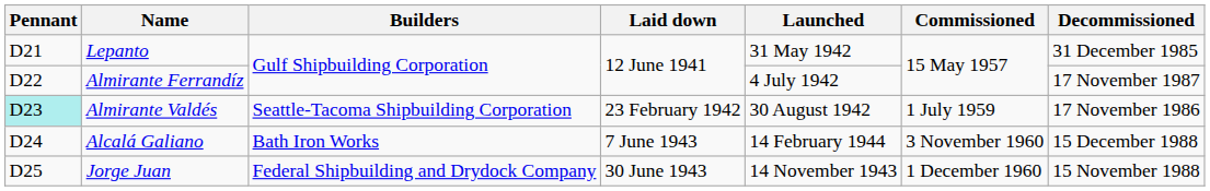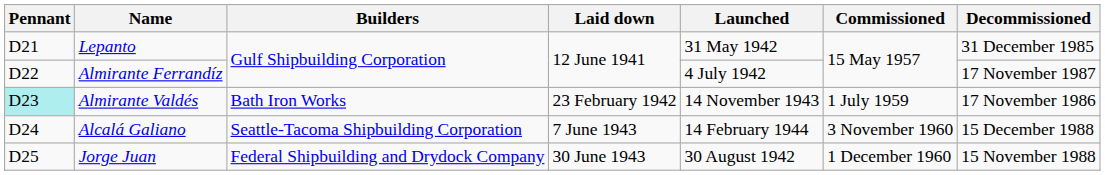Almirante Valdés | Builders: Seattle-Tacoma Shipbuilding Corporation -> Bath Iron Works
Almirante Valdés | Launched: 30 August 1942 -> 14 November 1943
Alcalá Galiano | Builders: Bath Iron Works -> Seattle-Tacoma Shipbuilding Corporation
Jorge Juan | Launched: 14 November 1943 -> 30 August 1942
